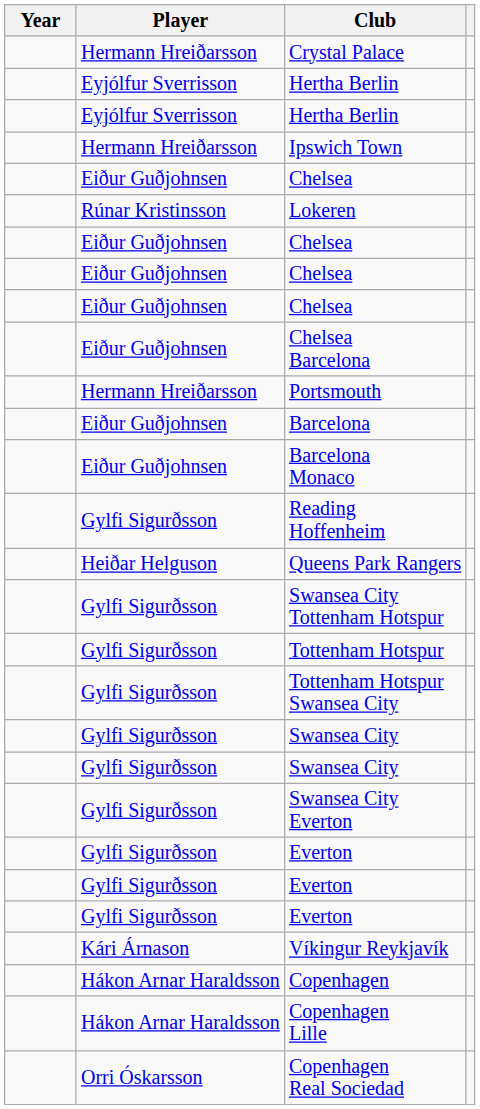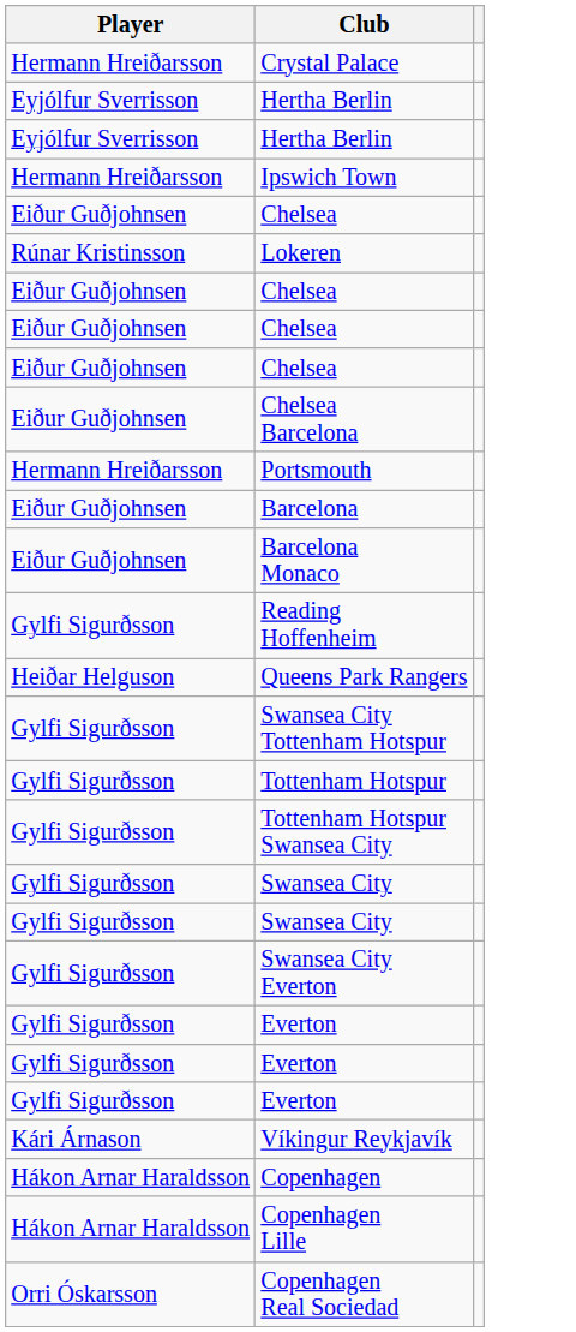- column: Year
